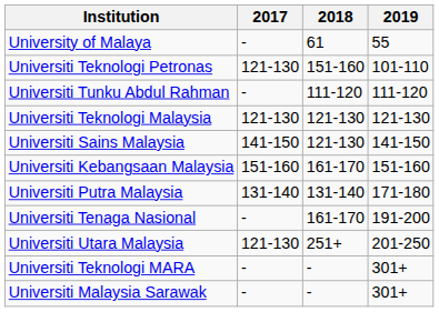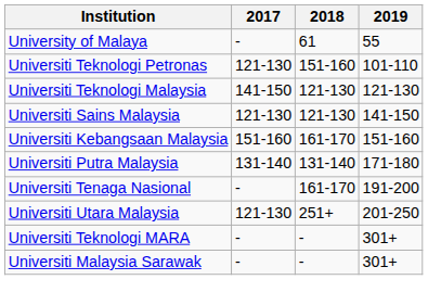- row: Universiti Tunku Abdul Rahman | - | 111-120 | 111-120
Universiti Teknologi Malaysia | 2017: 121-130 -> 141-150
Universiti Sains Malaysia | 2017: 141-150 -> 121-130
